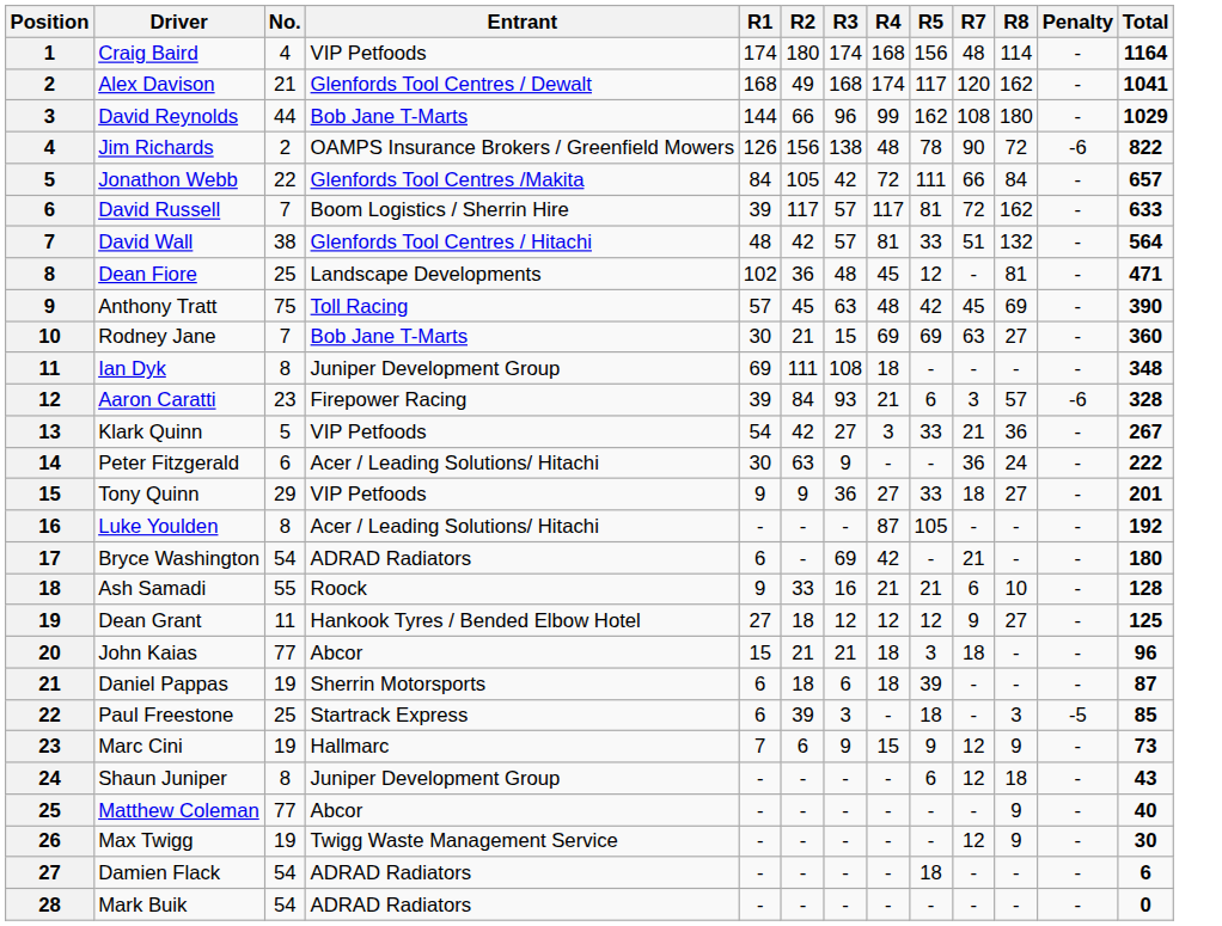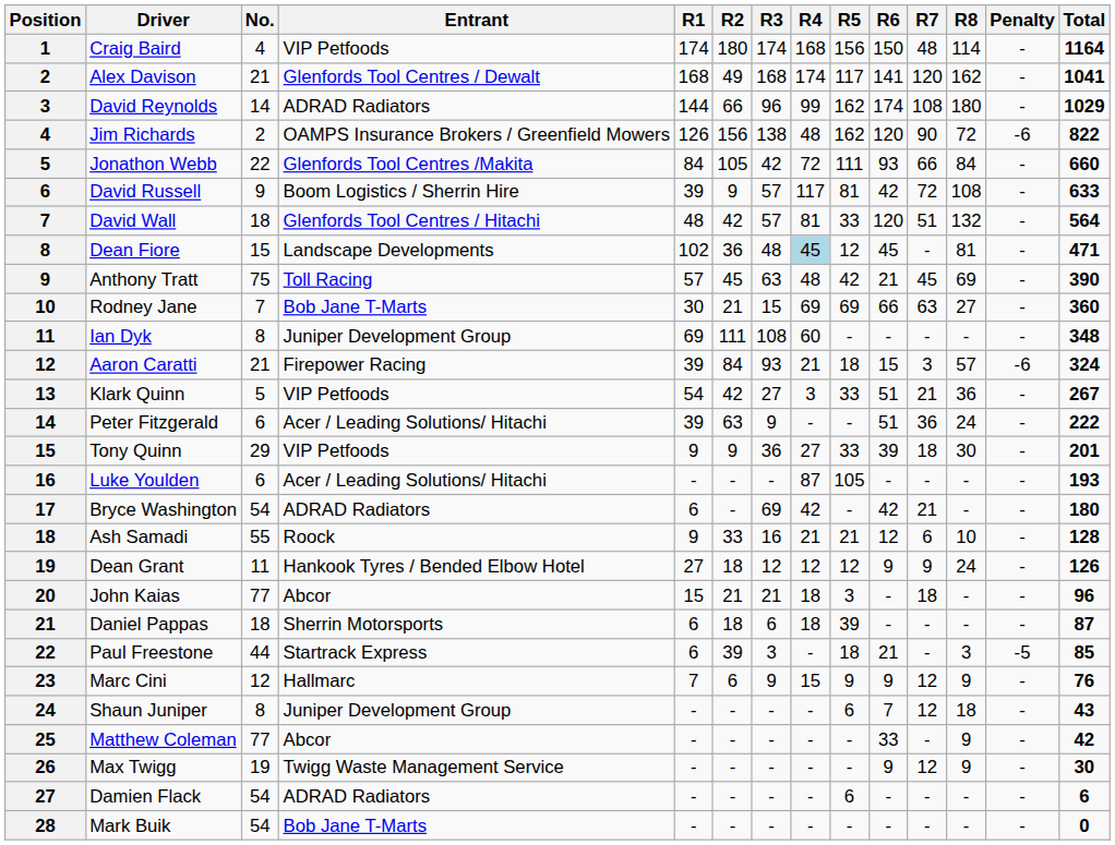+ column: R6 | 150 | 141 | 174 | 120 | 93 | 42 | 120 | 45 | 21 | 66 | - | 15 | 51 | 51 | 39 | - | 42 | 12 | 9 | - | - | 21 | 9 | 7 | 33 | 9 | - | -
David Reynolds | No.: 44 -> 14
David Reynolds | Entrant: Bob Jane T-Marts -> ADRAD Radiators
Jim Richards | R5: 78 -> 162
Jonathon Webb | Total: 657 -> 660
David Russell | No.: 7 -> 9
David Russell | R2: 117 -> 9
David Russell | R8: 162 -> 108
David Wall | No.: 38 -> 18
Dean Fiore | No.: 25 -> 15
Dean Fiore | R4: no background -> lightblue background
Ian Dyk | R4: 18 -> 60
Aaron Caratti | No.: 23 -> 21
Aaron Caratti | R5: 6 -> 18
Aaron Caratti | Total: 328 -> 324
Peter Fitzgerald | R1: 30 -> 39
Tony Quinn | R8: 27 -> 30
Luke Youlden | No.: 8 -> 6
Luke Youlden | Total: 192 -> 193
Dean Grant | R8: 27 -> 24
Dean Grant | Total: 125 -> 126
Daniel Pappas | No.: 19 -> 18
Paul Freestone | No.: 25 -> 44
Marc Cini | No.: 19 -> 12
Marc Cini | Total: 73 -> 76
Matthew Coleman | Total: 40 -> 42
Damien Flack | R5: 18 -> 6
Mark Buik | Entrant: ADRAD Radiators -> Bob Jane T-Marts
